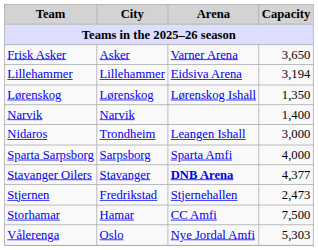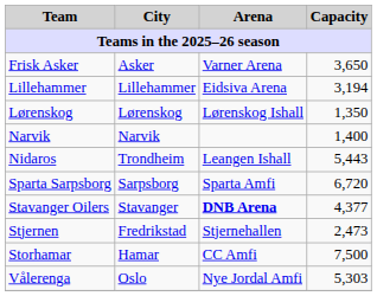Nidaros | Capacity: 3,000 -> 5,443
Sparta Sarpsborg | Capacity: 4,000 -> 6,720
